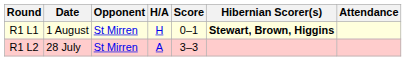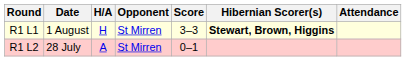columns swapped: Opponent <-> H/A
R1 L1 | Score: 0–1 -> 3–3
R1 L2 | Score: 3–3 -> 0–1
